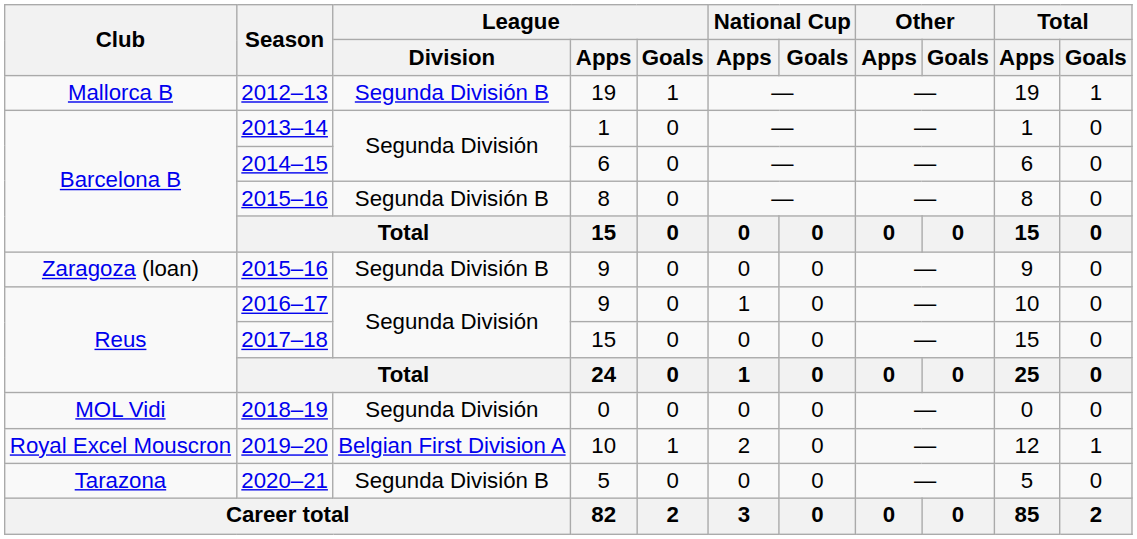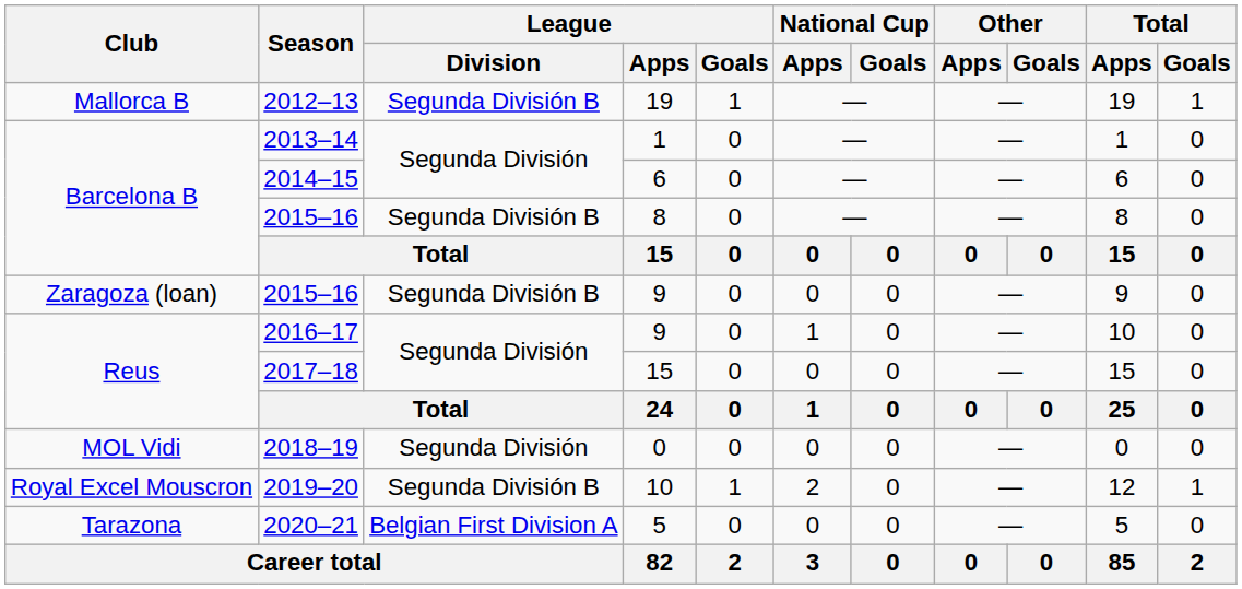2019–20 | League / Division: Belgian First Division A -> Segunda División B
2020–21 | League / Division: Segunda División B -> Belgian First Division A
